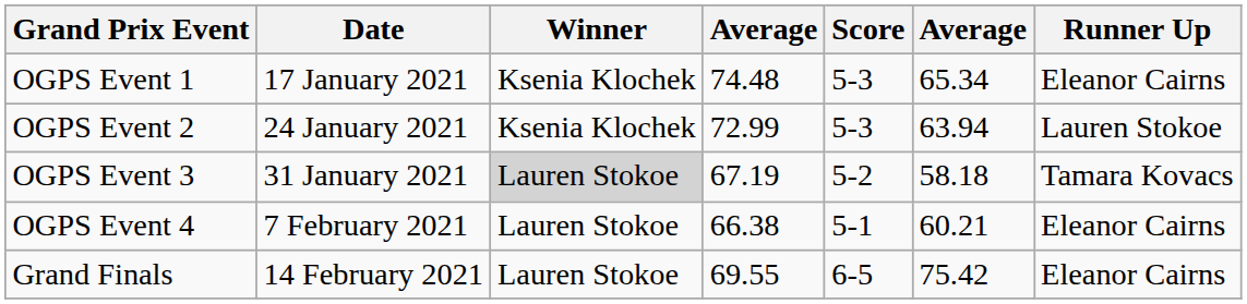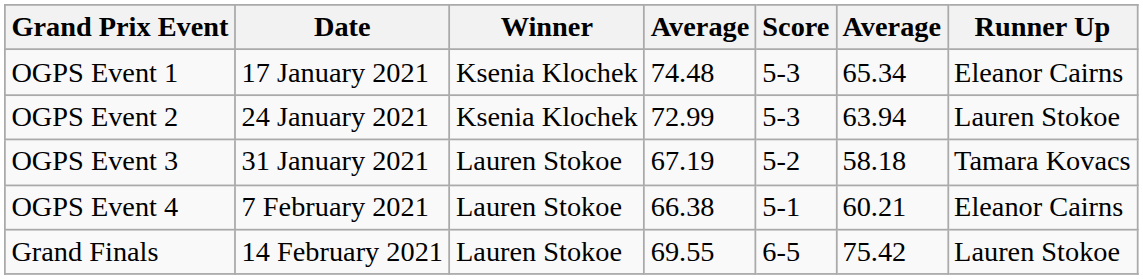OGPS Event 3 | Winner: lightgrey background -> no background
Grand Finals | Runner Up: Eleanor Cairns -> Lauren Stokoe
